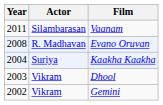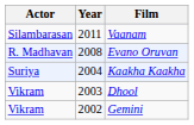columns swapped: Year <-> Actor
